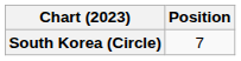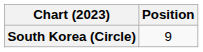South Korea (Circle) | Position: 7 -> 9
